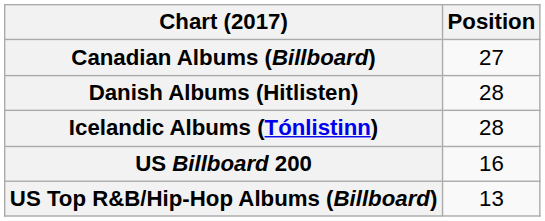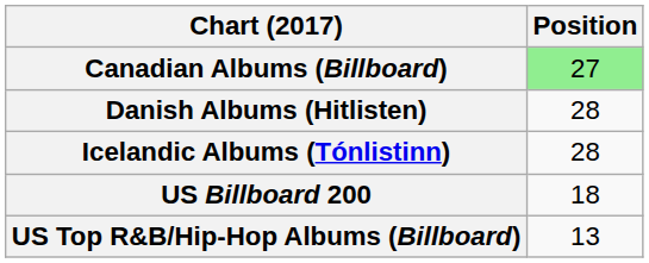Canadian Albums (Billboard) | Position: no background -> lightgreen background
US Billboard 200 | Position: 16 -> 18
